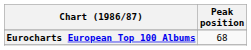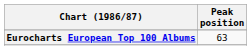Eurocharts European Top 100 Albums | Peak position: 68 -> 63
